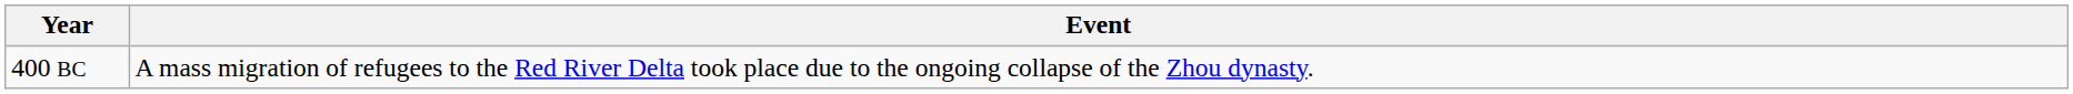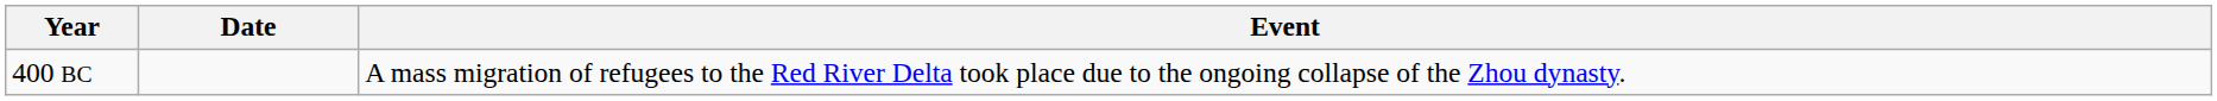+ column: Date
